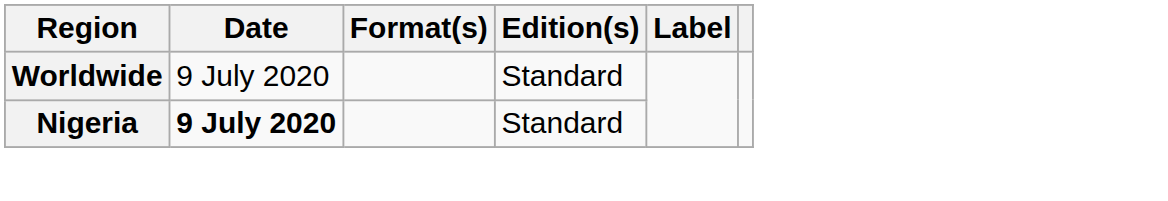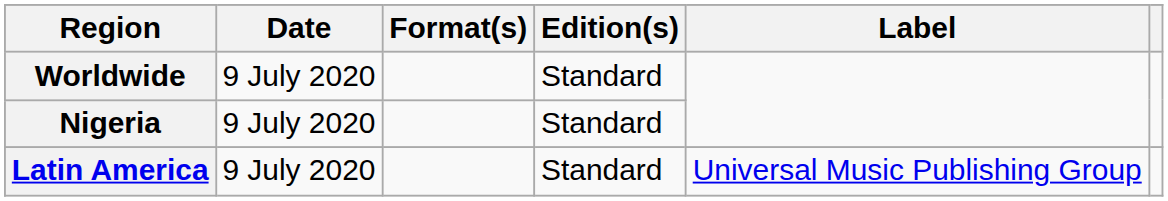Nigeria | Date: bold -> normal
+ row: Latin America | 9 July 2020 | Standard | Universal Music Publishing Group
